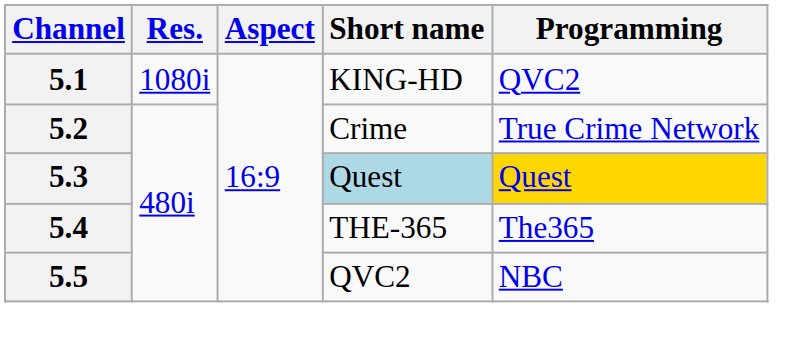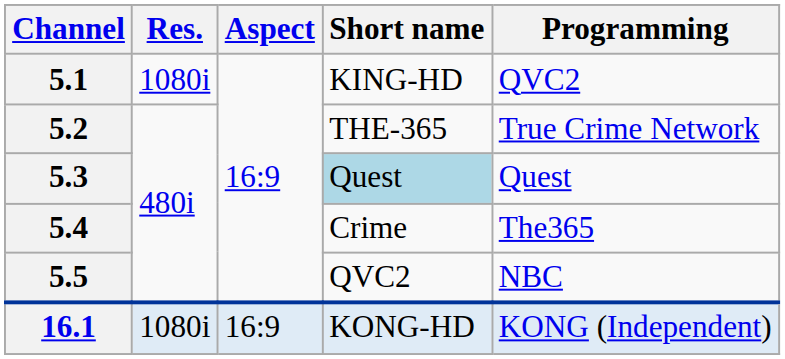5.2 | Short name: Crime -> THE-365
5.3 | Programming: gold background -> no background
5.4 | Short name: THE-365 -> Crime
+ row: 16.1 | 1080i | 16:9 | KONG-HD | KONG (Independent)
